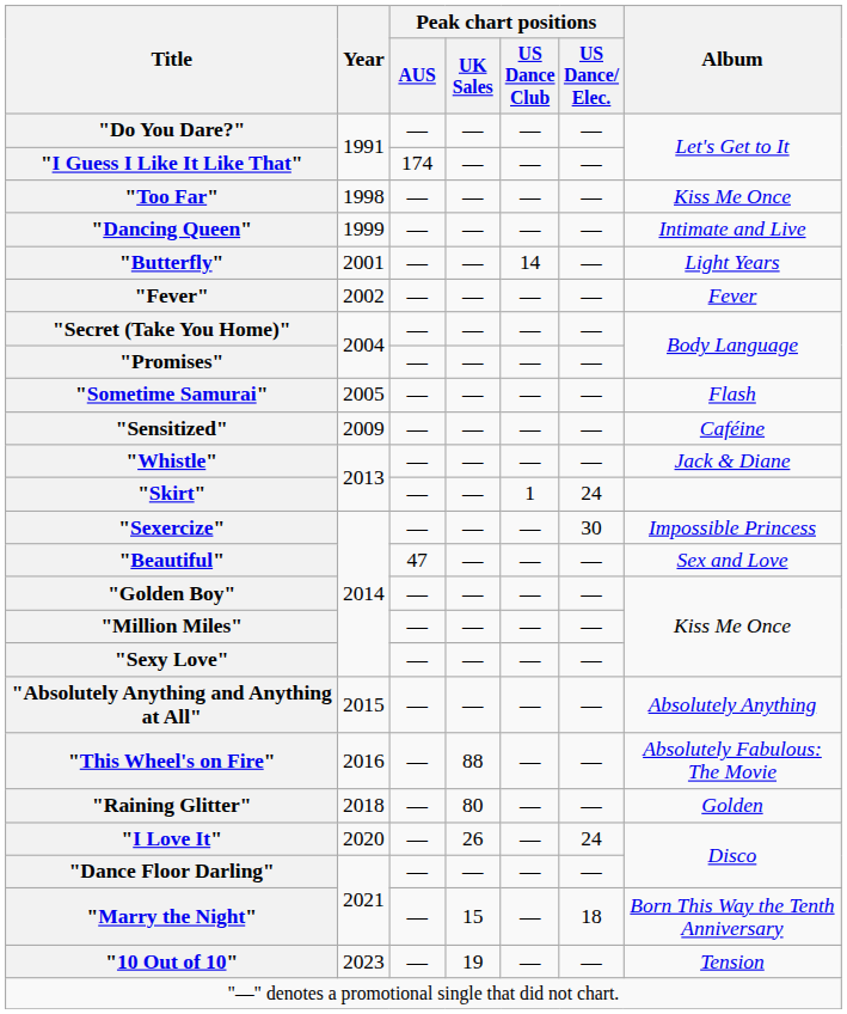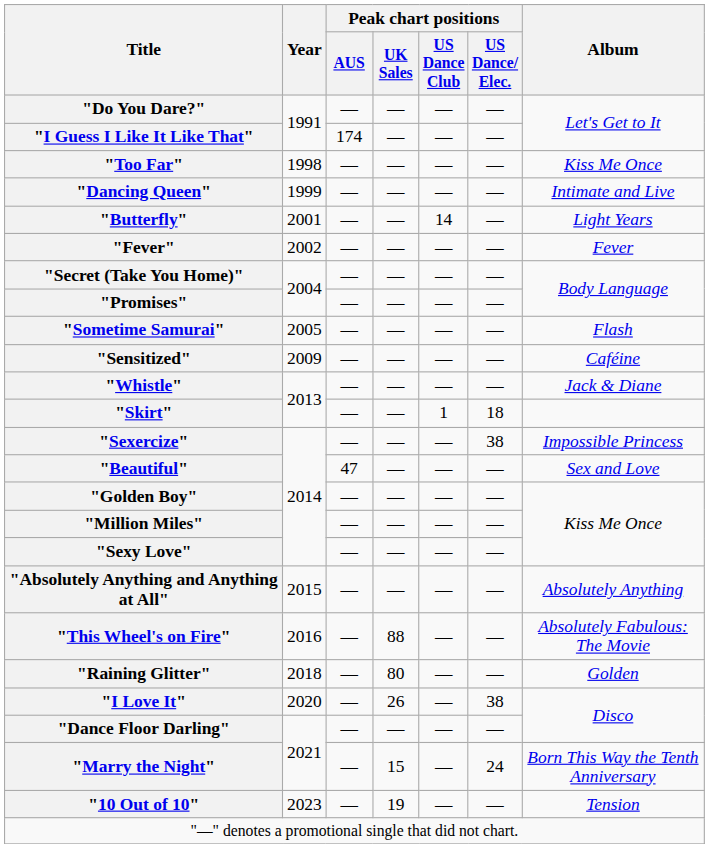"Skirt" | Peak chart positions / US Dance/ Elec.: 24 -> 18
"Sexercize" | Peak chart positions / US Dance/ Elec.: 30 -> 38
"I Love It" | Peak chart positions / US Dance/ Elec.: 24 -> 38
"Marry the Night" | Peak chart positions / US Dance/ Elec.: 18 -> 24
